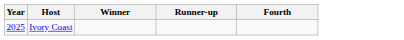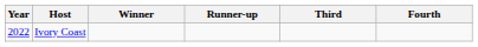+ column: Third
Ivory Coast | Year: 2025 -> 2022
